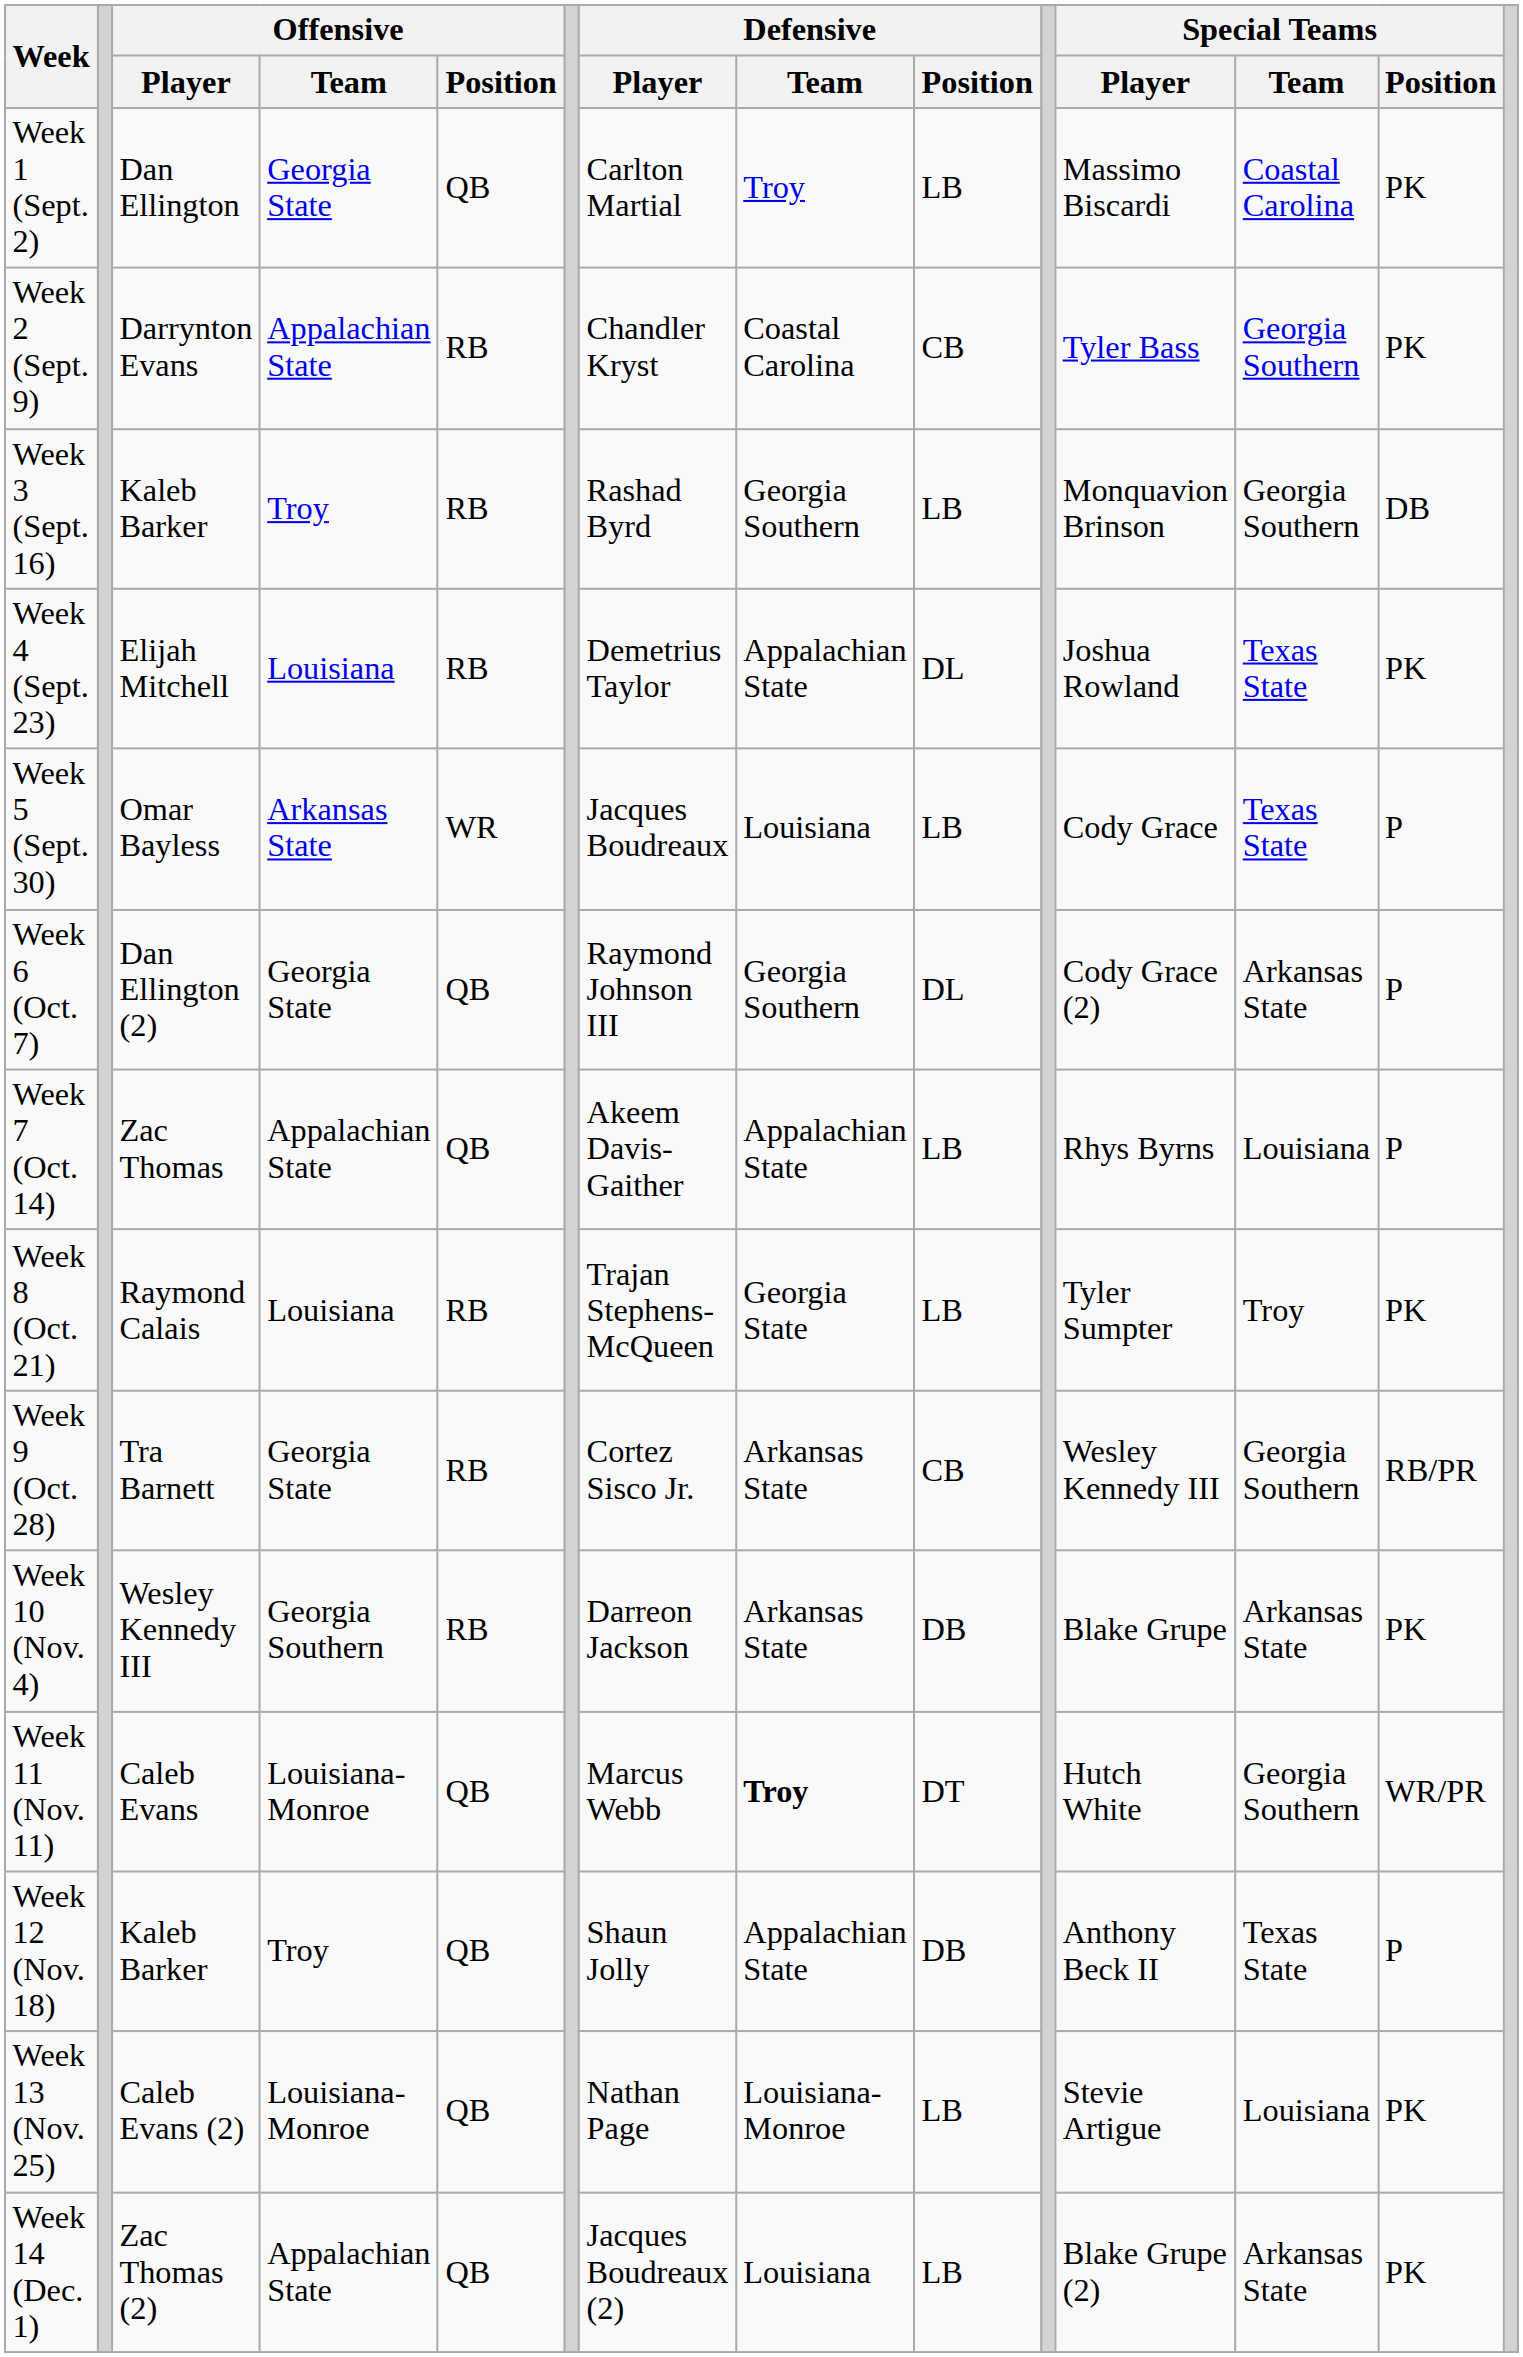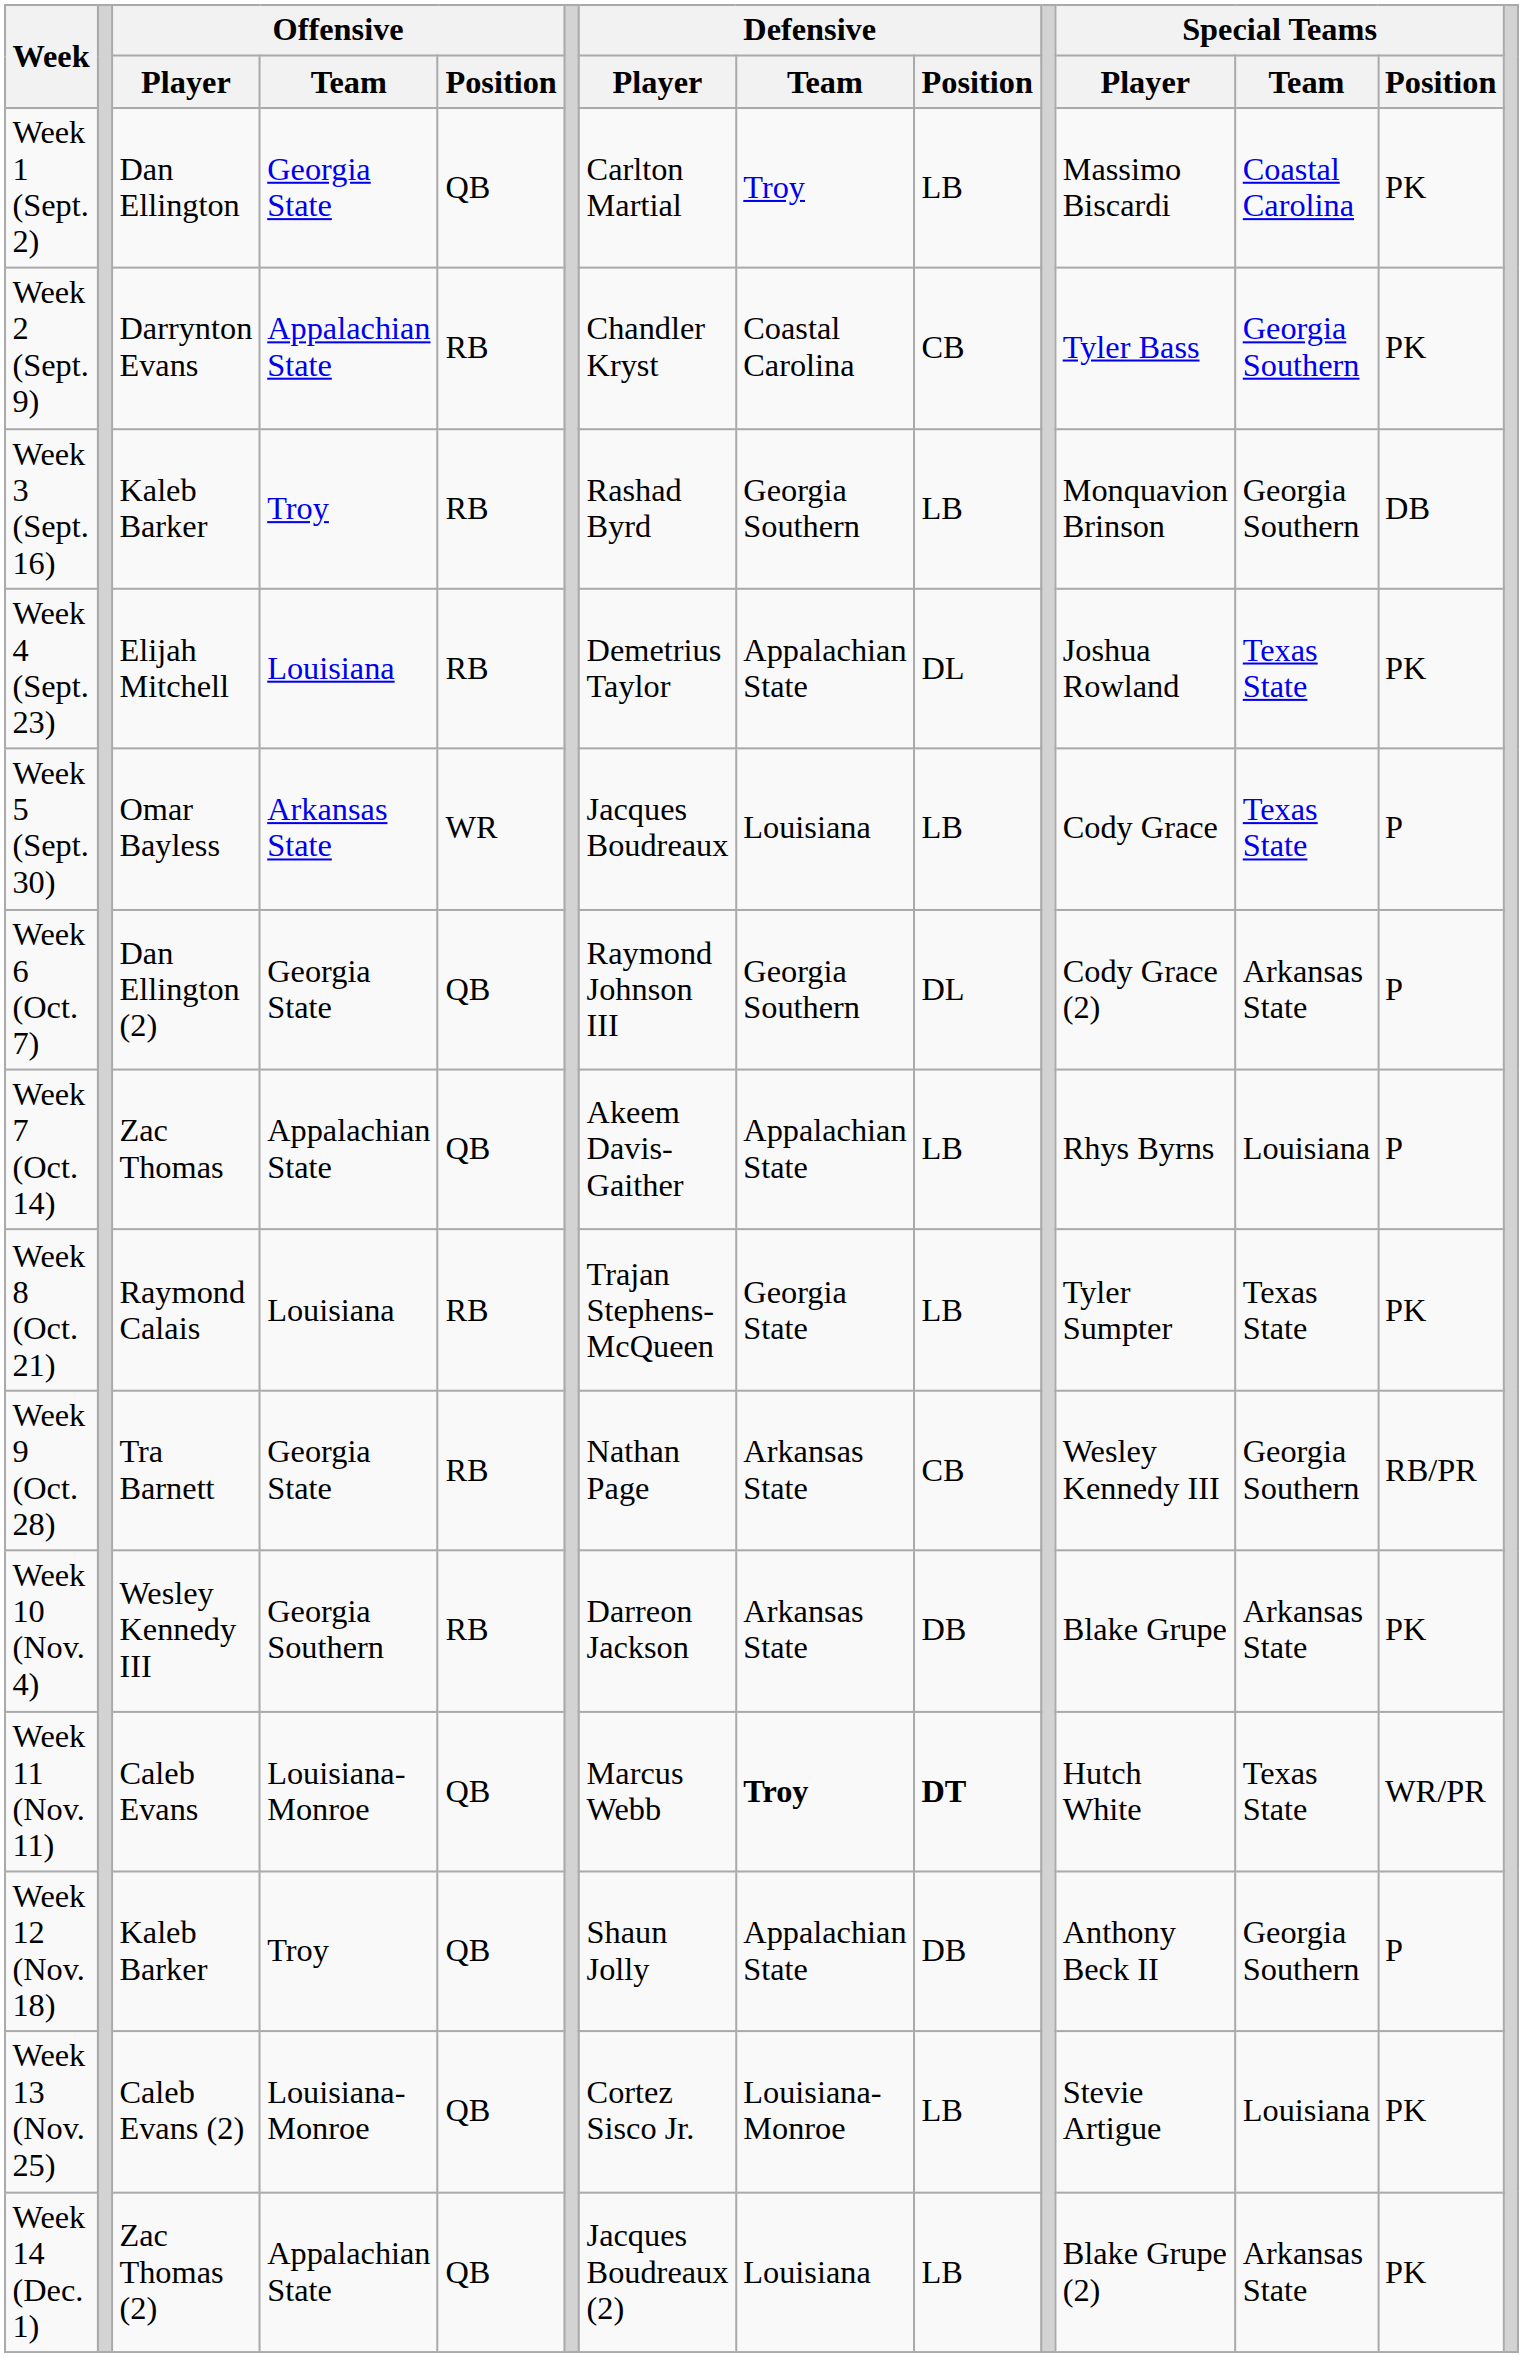Week 8 (Oct. 21) | Special Teams / Team: Troy -> Texas State
Week 9 (Oct. 28) | Defensive / Player: Cortez Sisco Jr. -> Nathan Page
Week 11 (Nov. 11) | Defensive / Position: normal -> bold
Week 11 (Nov. 11) | Special Teams / Team: Georgia Southern -> Texas State
Week 12 (Nov. 18) | Special Teams / Team: Texas State -> Georgia Southern
Week 13 (Nov. 25) | Defensive / Player: Nathan Page -> Cortez Sisco Jr.
